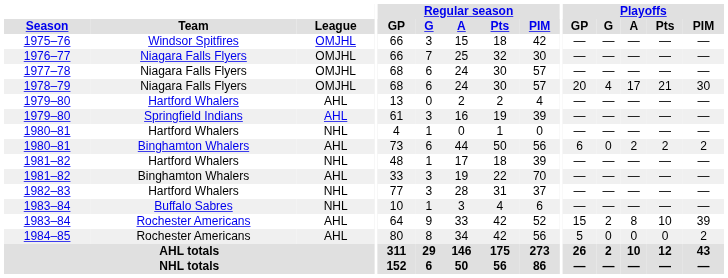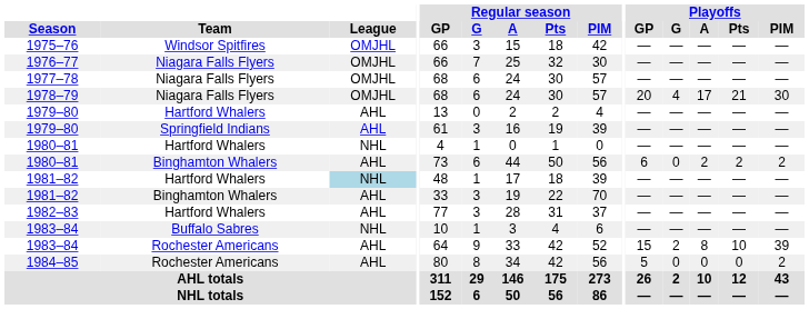1981–82 / Hartford Whalers | League: no background -> lightblue background
1982–83 | League: NHL -> AHL
